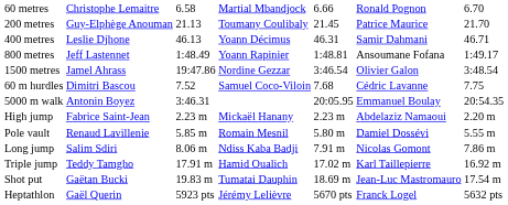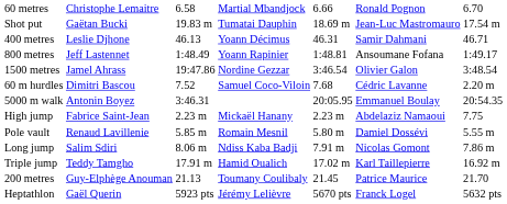rows swapped: 200 metres <-> Shot put
60 m hurdles | column 7: 7.75 -> 2.20 m
High jump | column 7: 2.20 m -> 7.75
